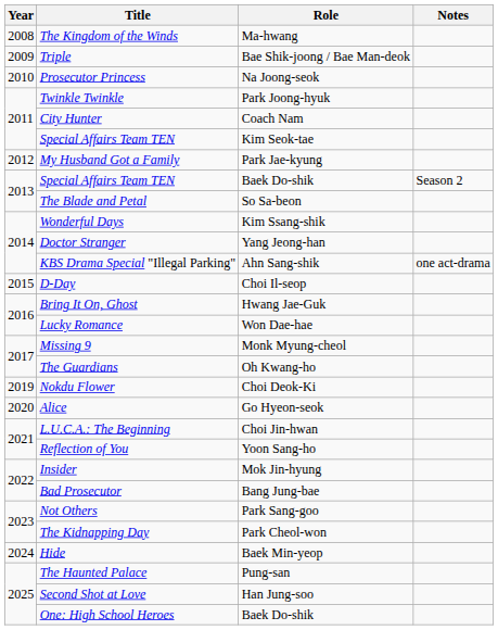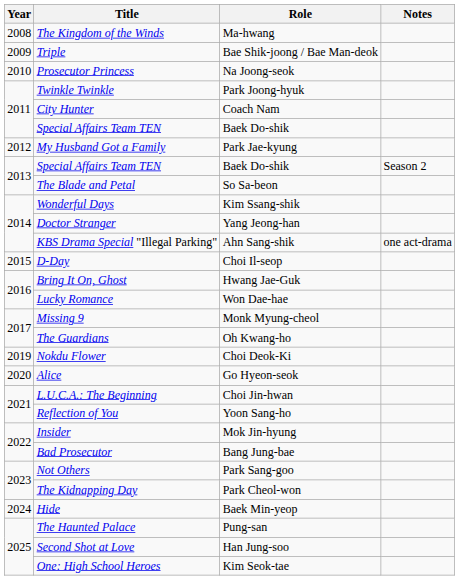2011 / Special Affairs Team TEN | Role: Kim Seok-tae -> Baek Do-shik
One: High School Heroes | Role: Baek Do-shik -> Kim Seok-tae
